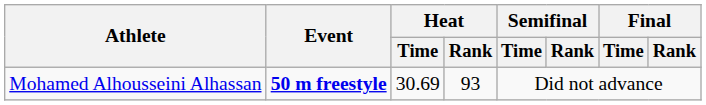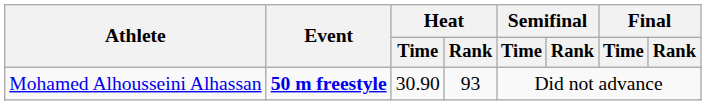Mohamed Alhousseini Alhassan | Heat / Time: 30.69 -> 30.90
